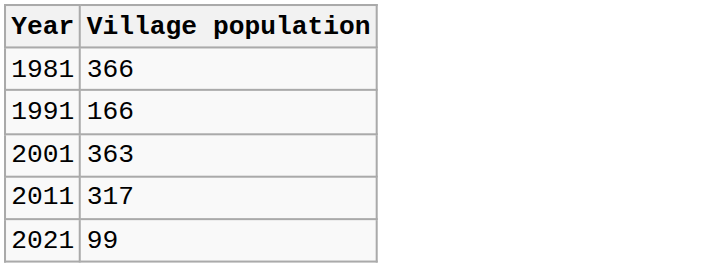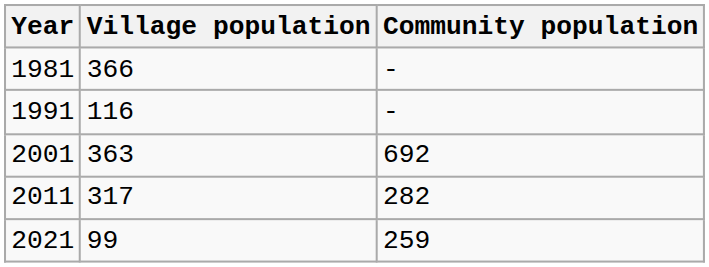+ column: Community population | - | - | 692 | 282 | 259
1991 | Village population: 166 -> 116
